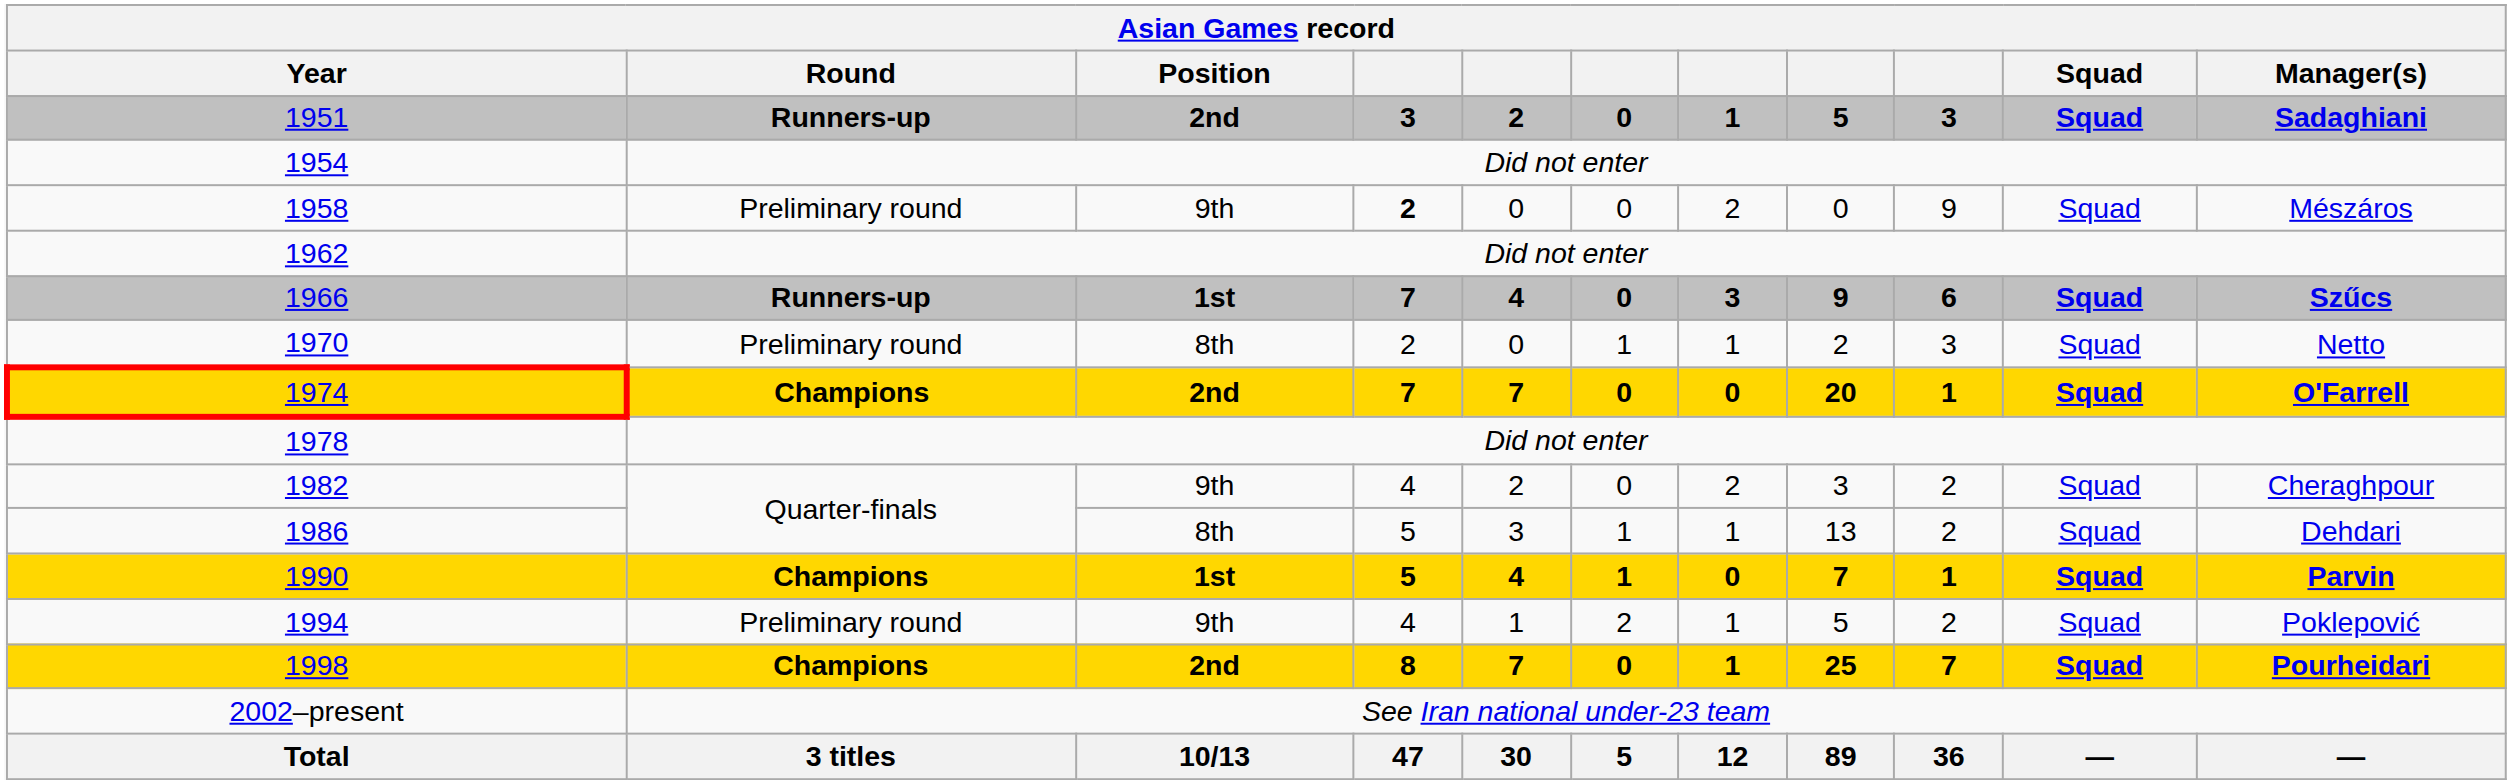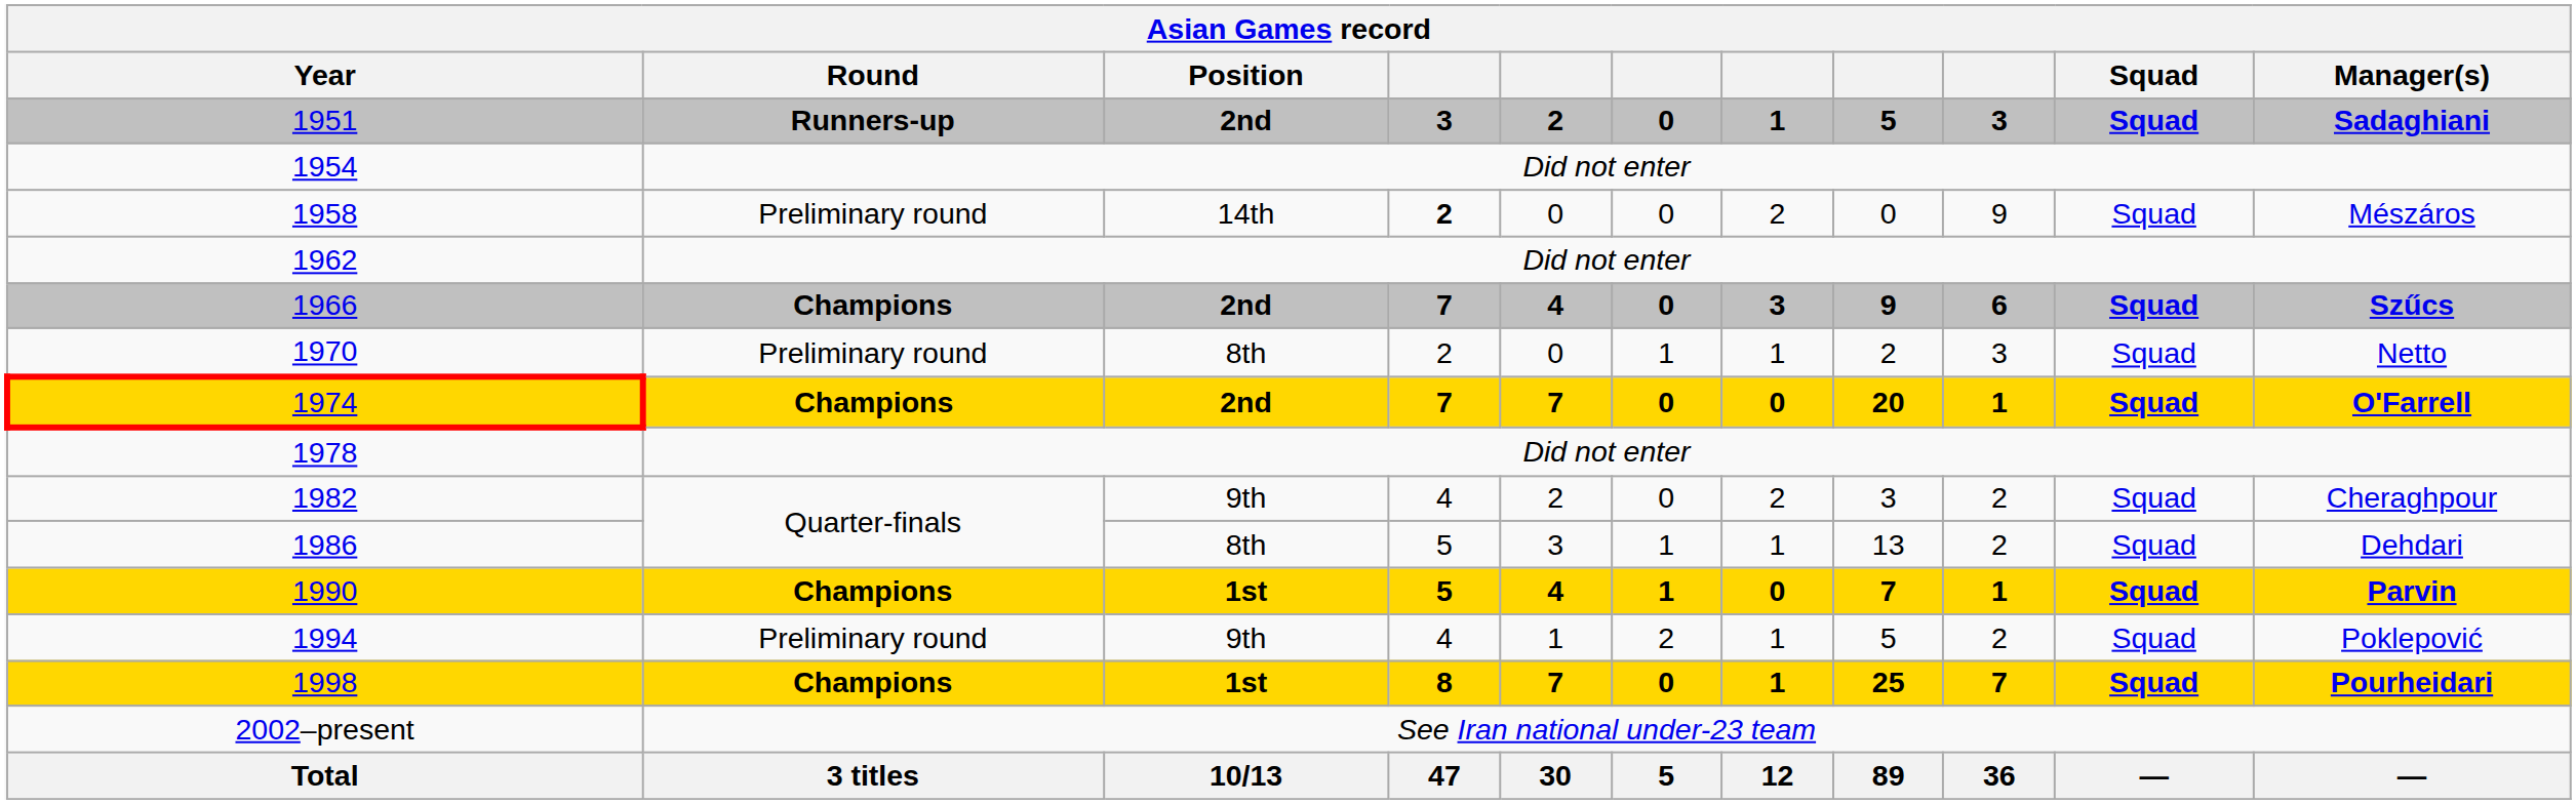1958 | Asian Games record / Position: 9th -> 14th
1966 | Asian Games record / Round: Runners-up -> Champions
1966 | Asian Games record / Position: 1st -> 2nd
1998 | Asian Games record / Position: 2nd -> 1st
